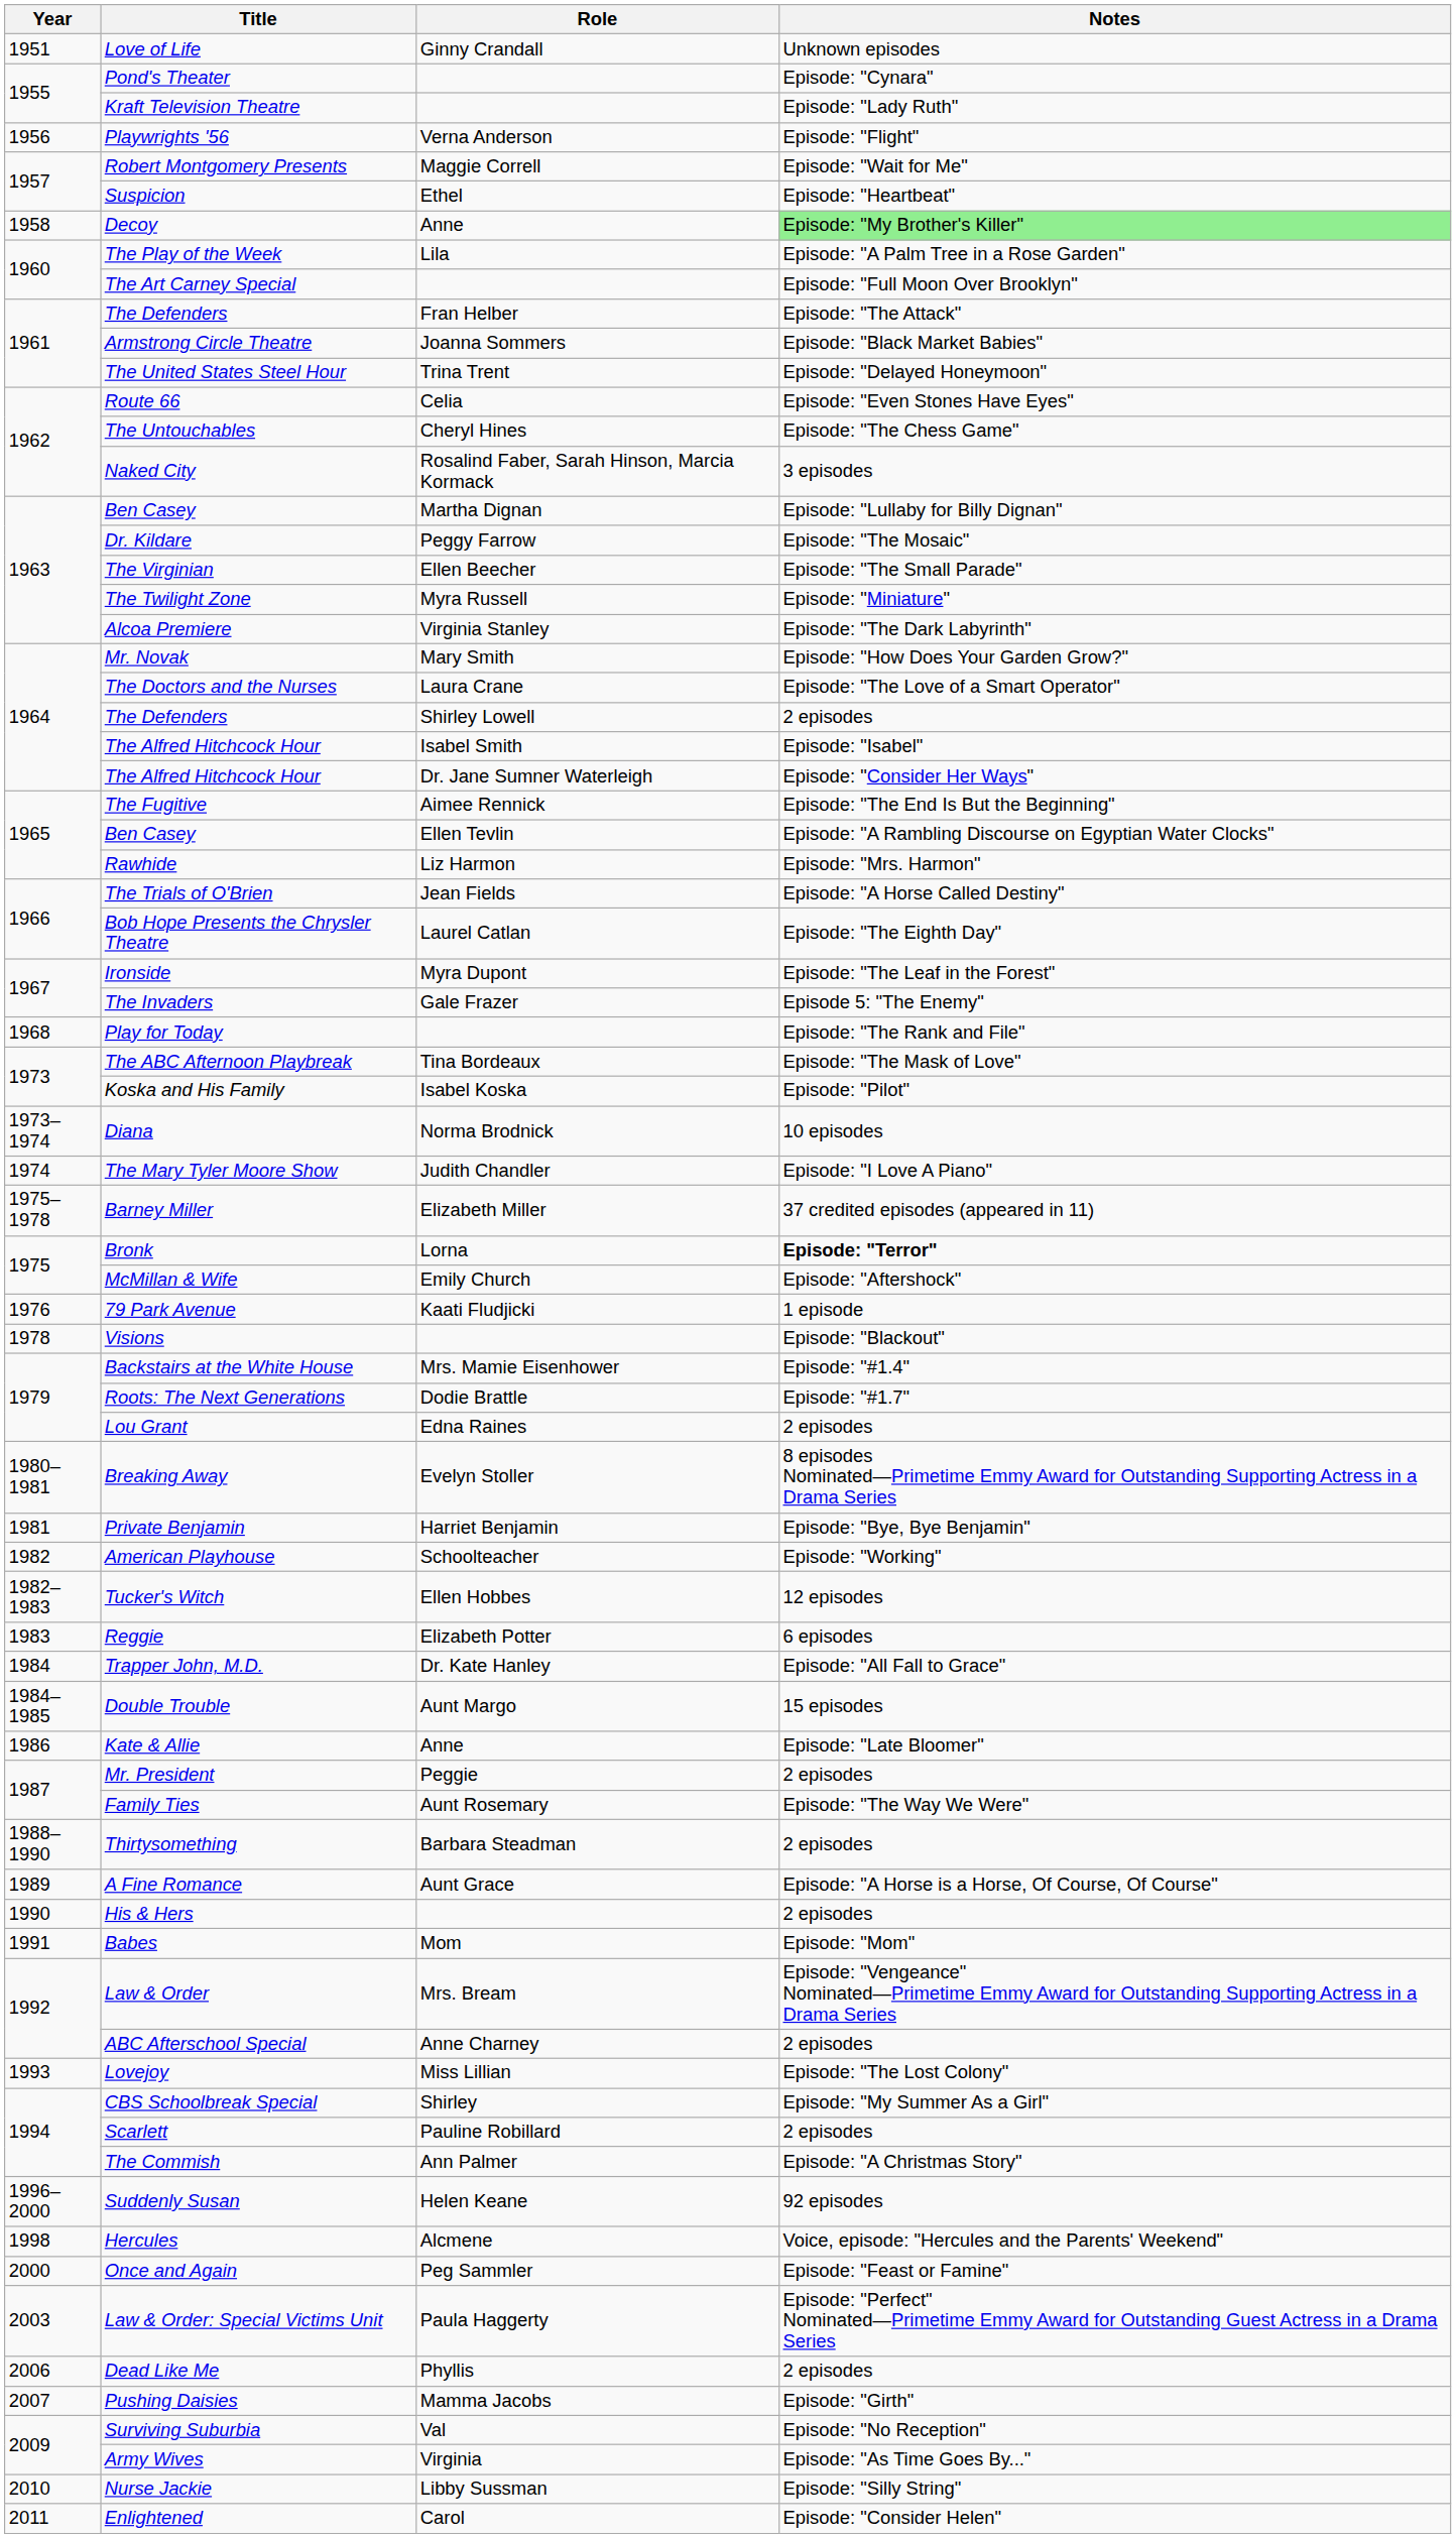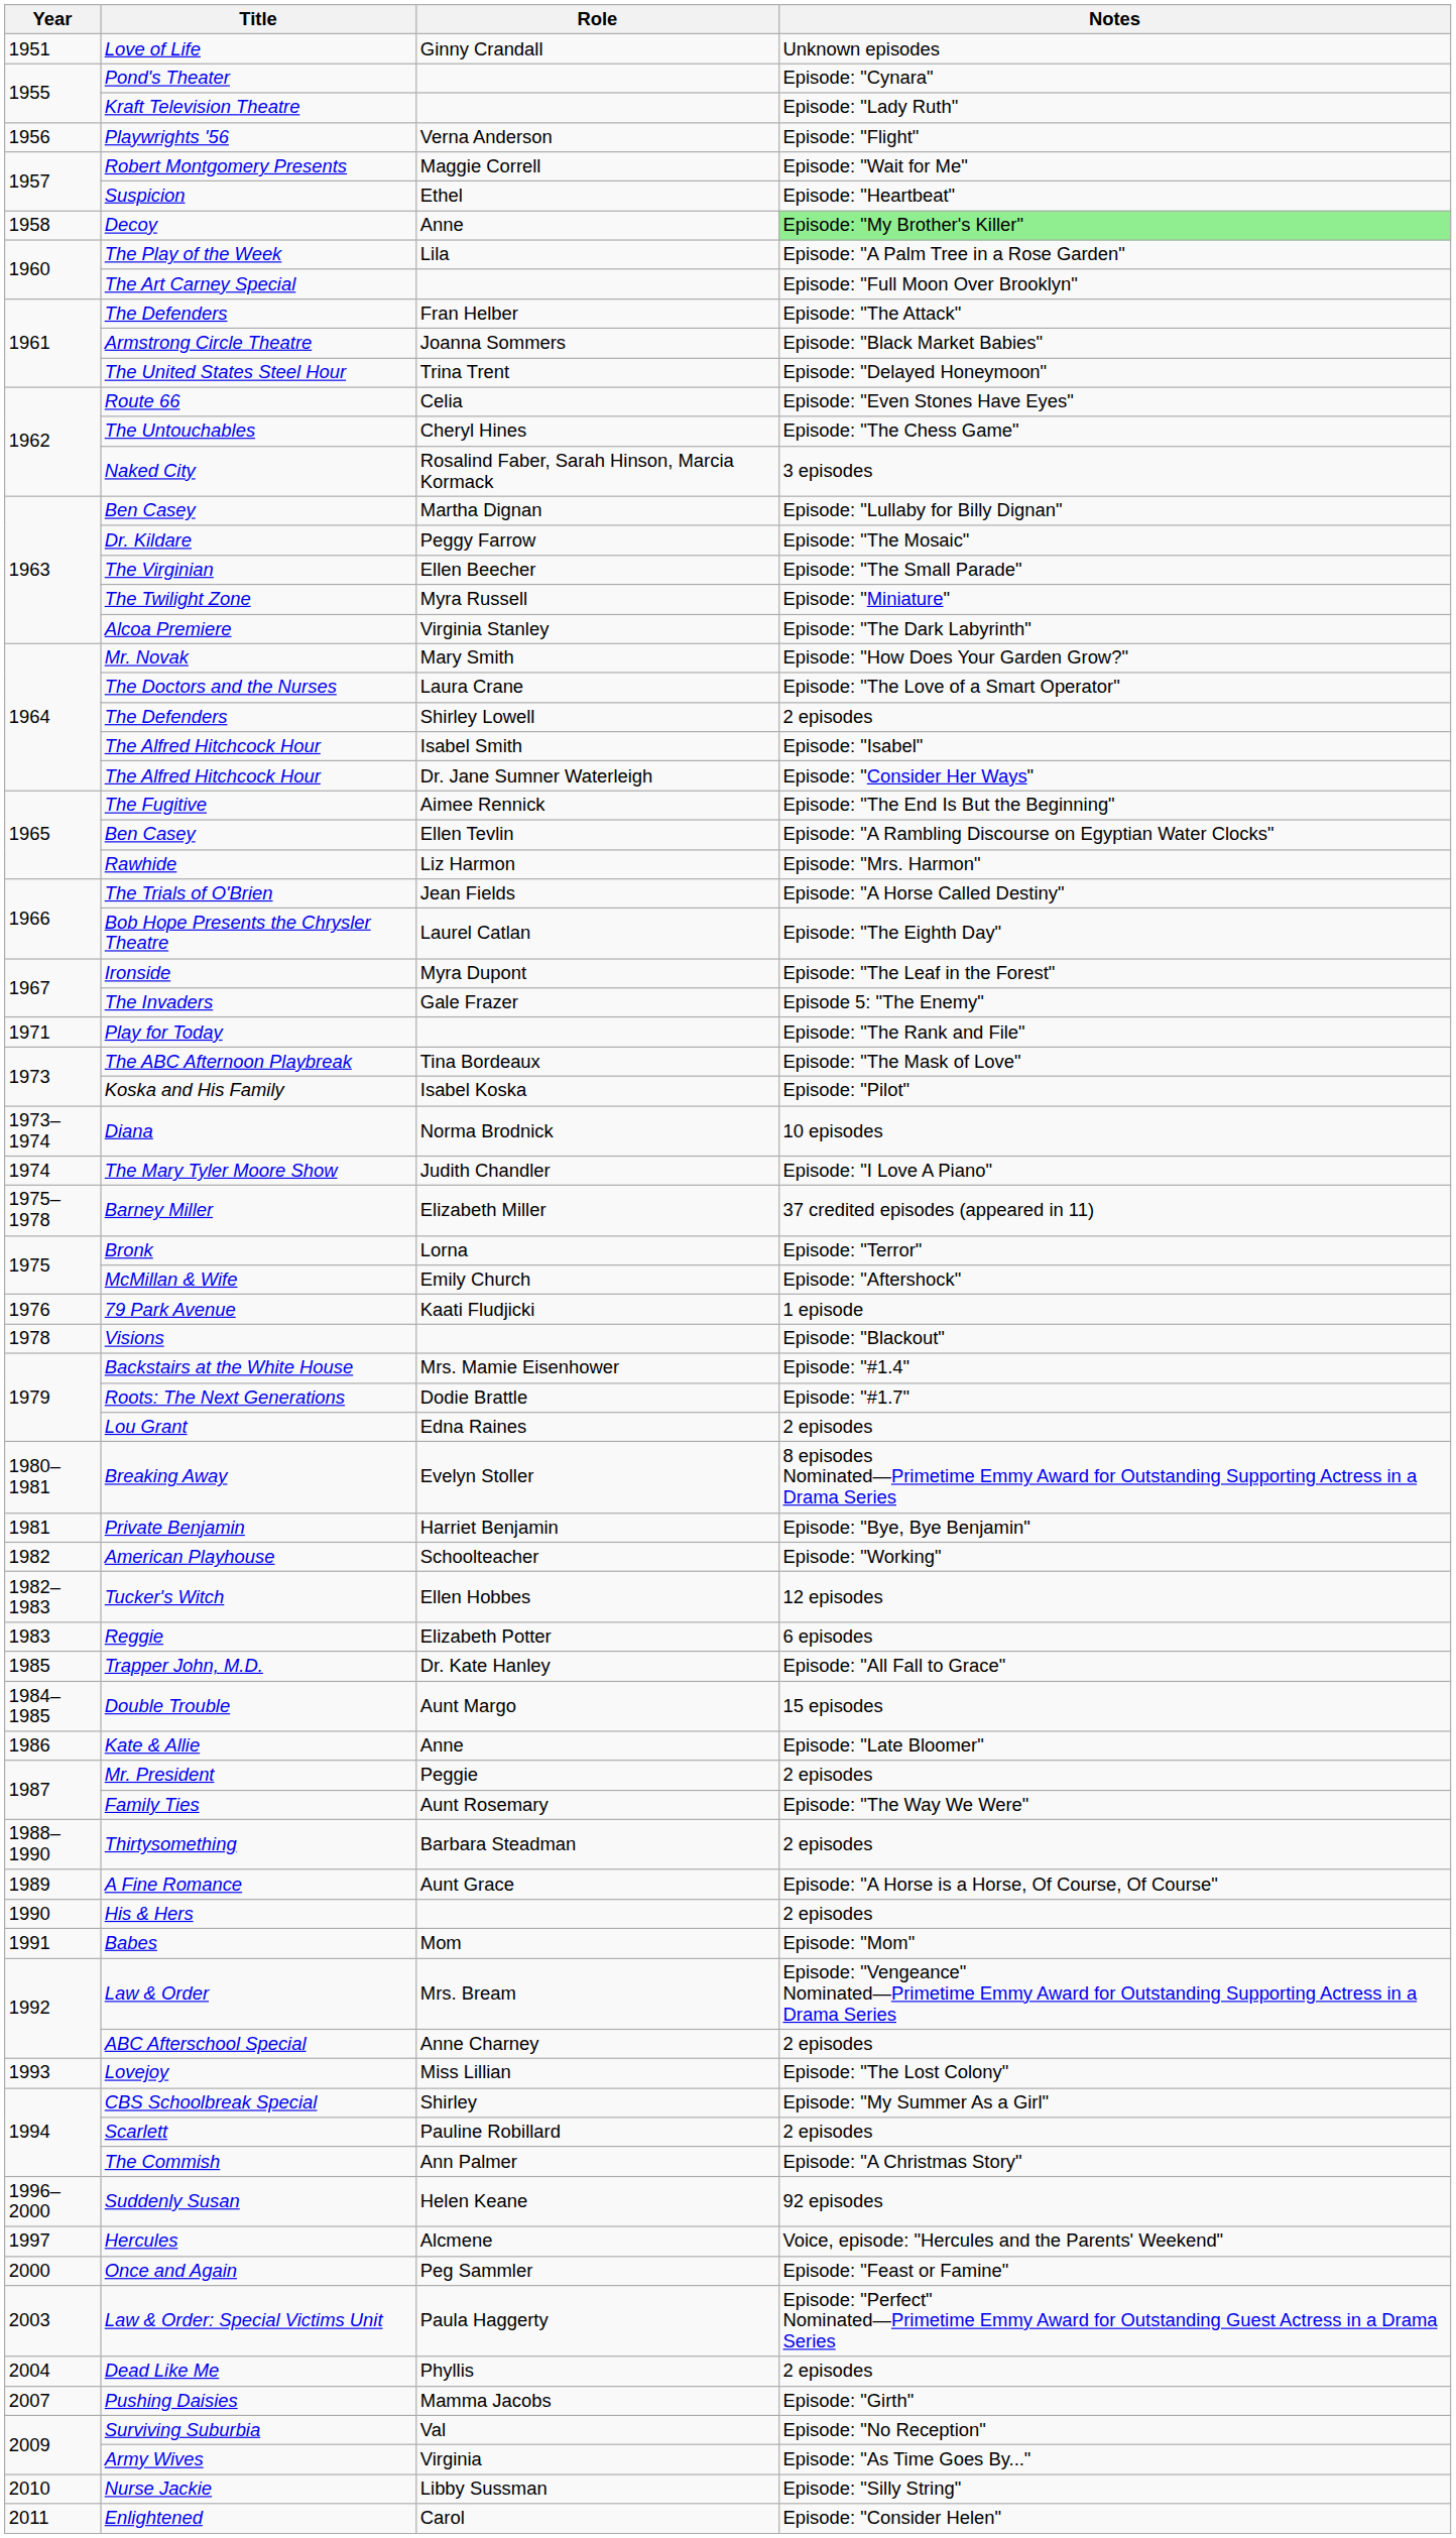Play for Today | Year: 1968 -> 1971
Bronk | Notes: bold -> normal
Trapper John, M.D. | Year: 1984 -> 1985
Hercules | Year: 1998 -> 1997
Dead Like Me | Year: 2006 -> 2004
